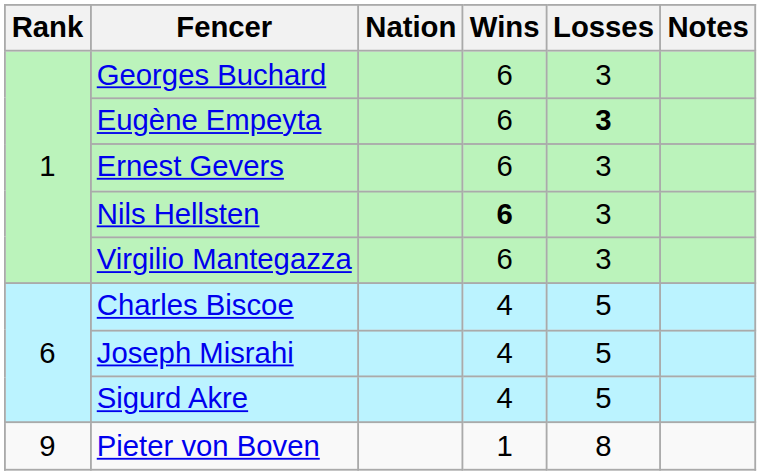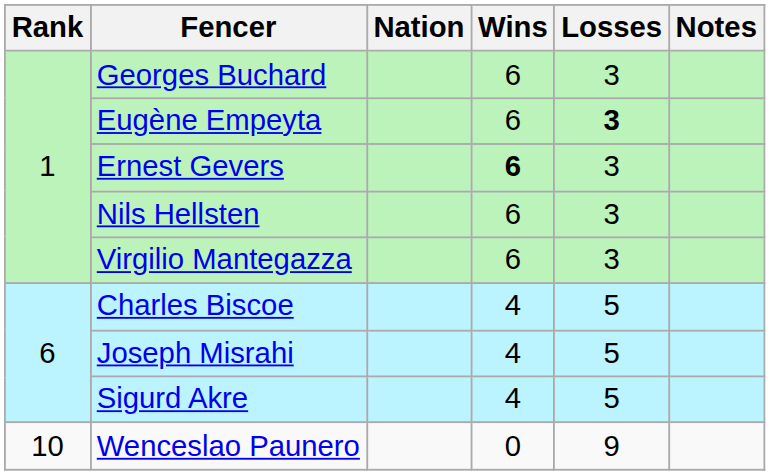Ernest Gevers | Wins: normal -> bold
Nils Hellsten | Wins: bold -> normal
- row: 9 | Pieter von Boven | 1 | 8
+ row: 10 | Wenceslao Paunero | 0 | 9
